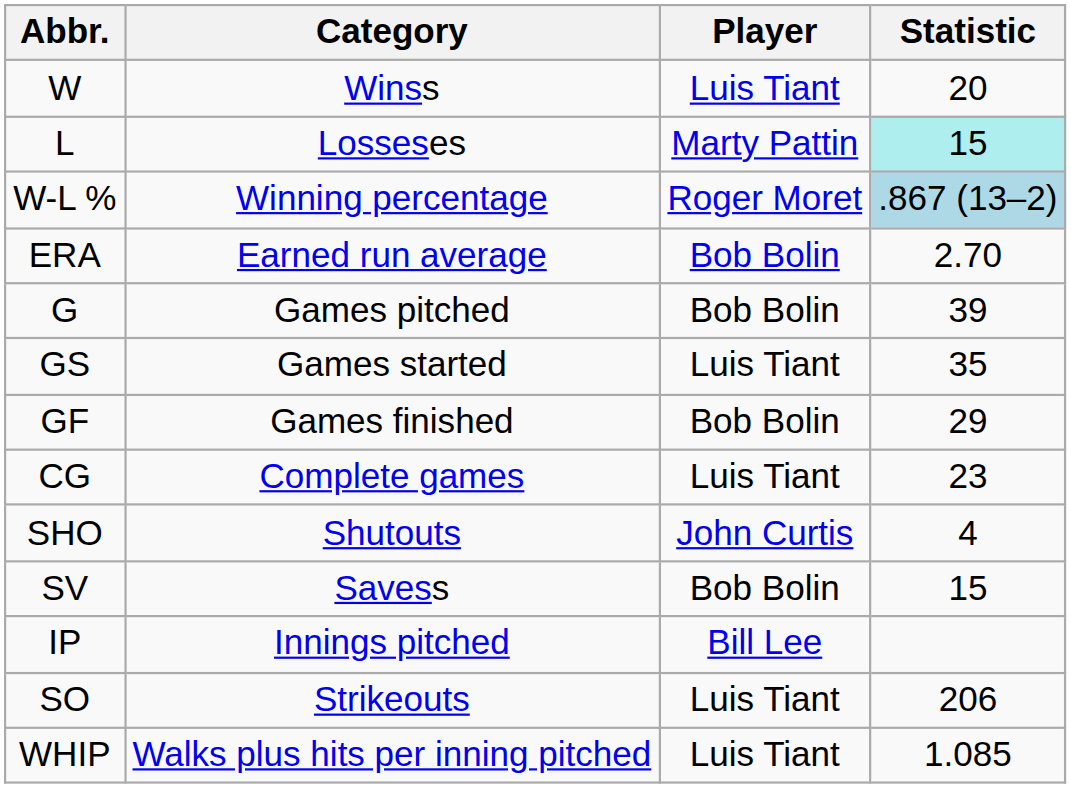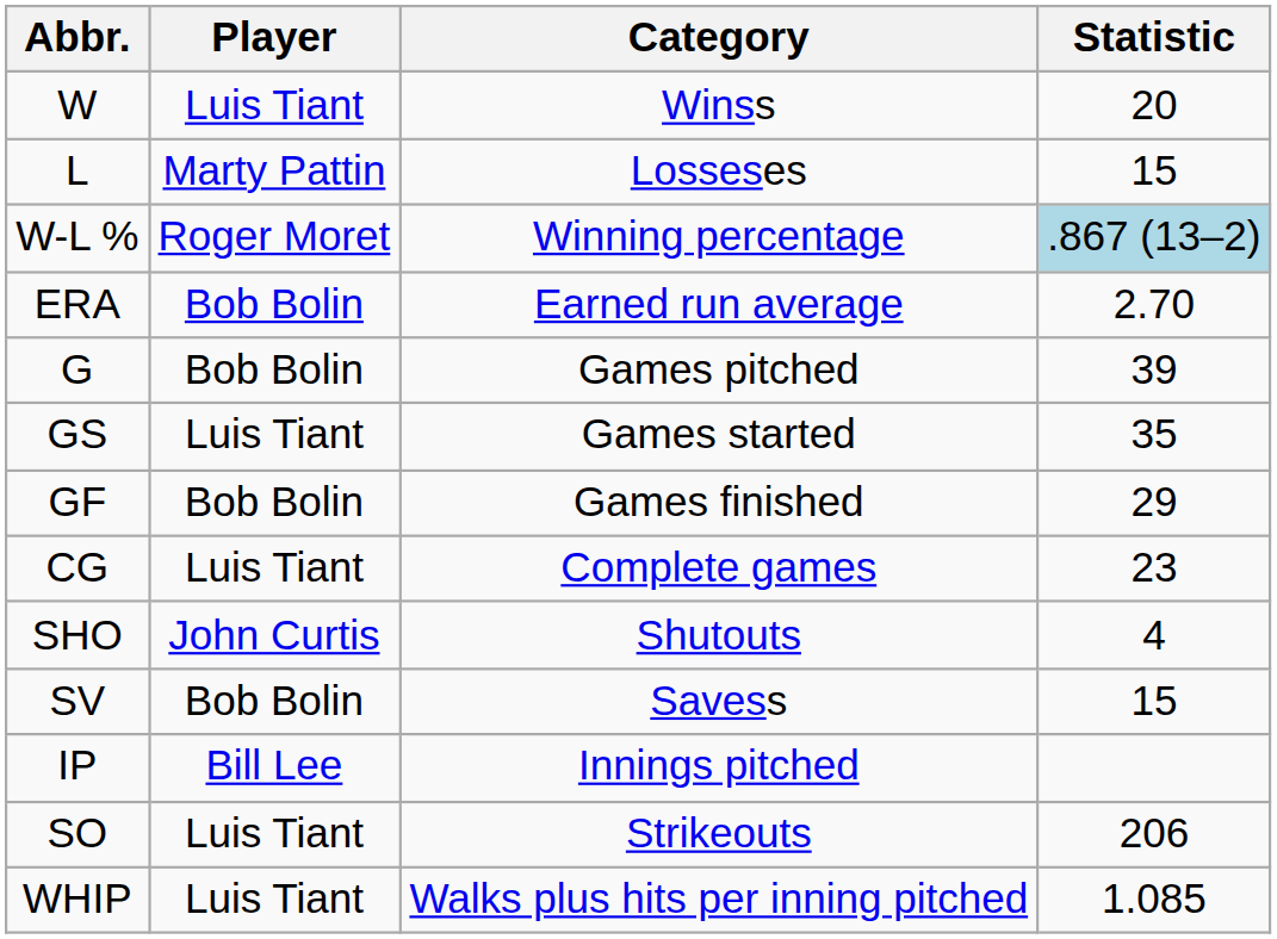columns swapped: Category <-> Player
L | Statistic: paleturquoise background -> no background
